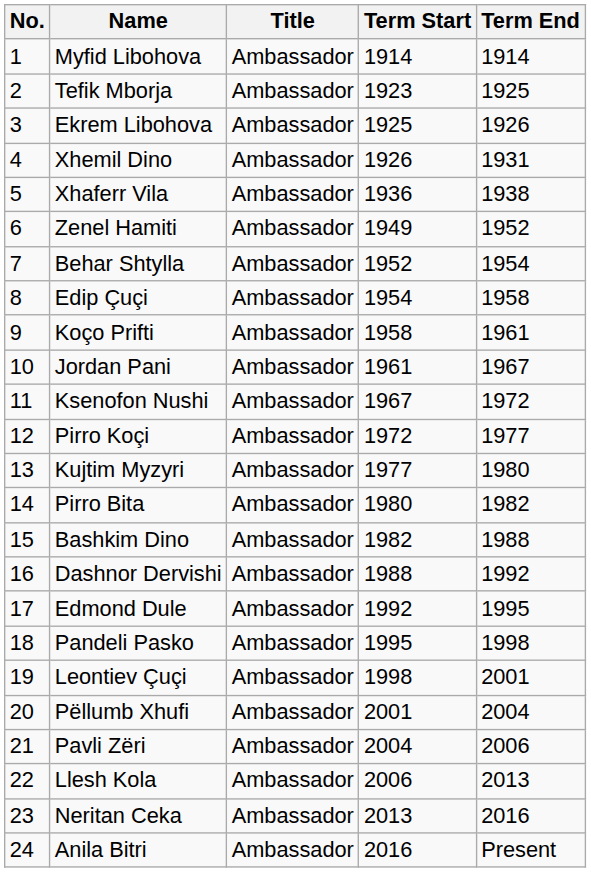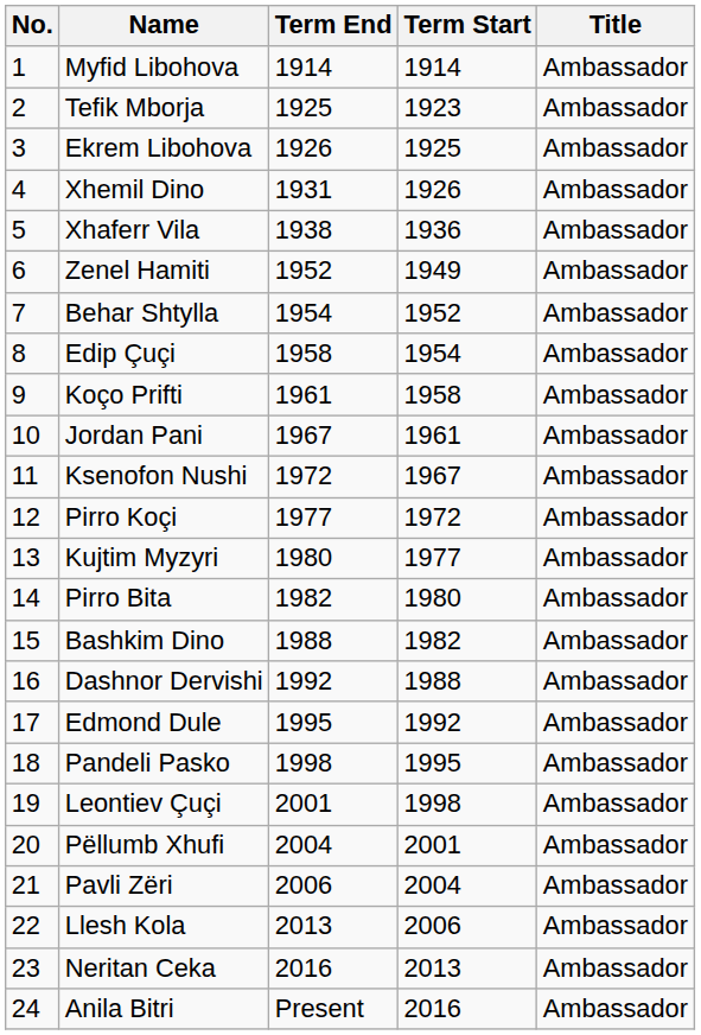columns swapped: Title <-> Term End
